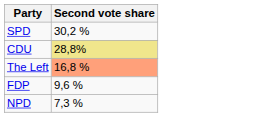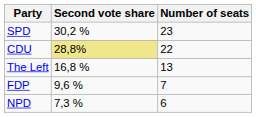+ column: Number of seats | 23 | 22 | 13 | 7 | 6
The Left | Second vote share: lightsalmon background -> no background
